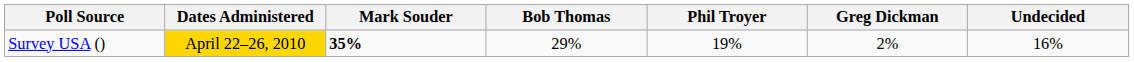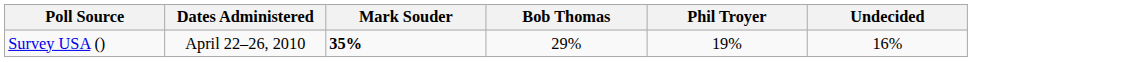- column: Greg Dickman | 2%
Survey USA () | Dates Administered: gold background -> no background
